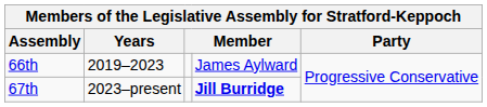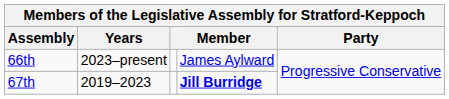66th | Years: 2019–2023 -> 2023–present
67th | Years: 2023–present -> 2019–2023
